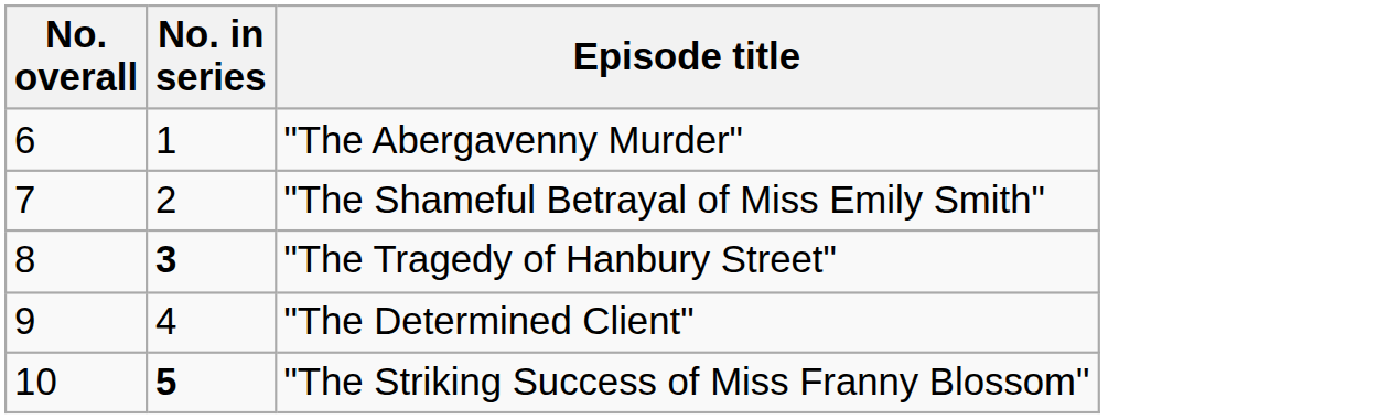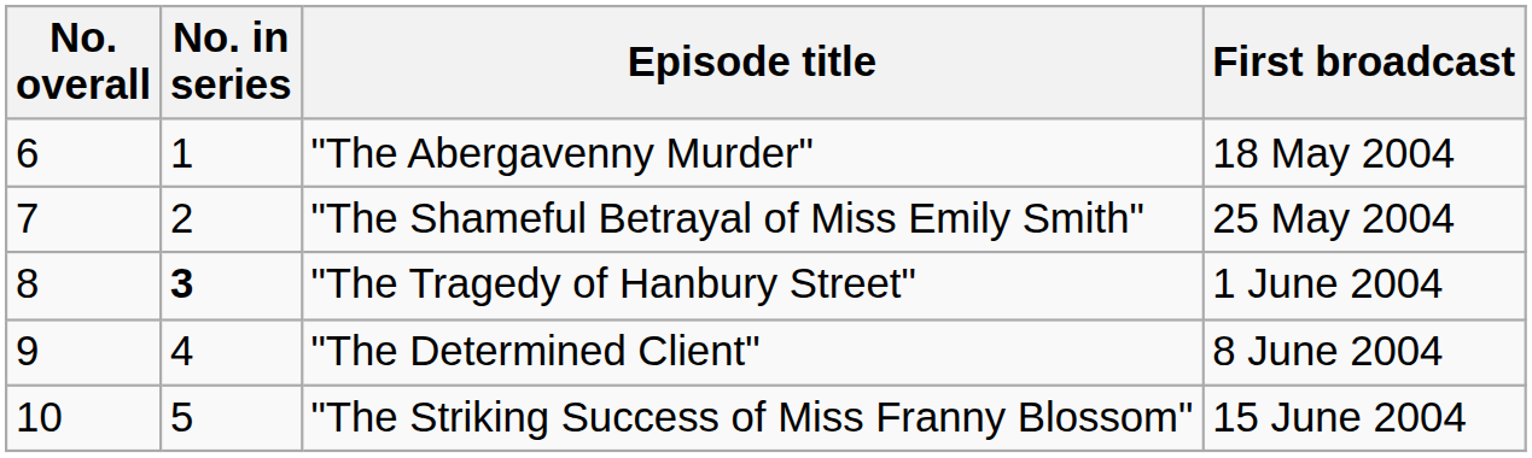+ column: First broadcast | 18 May 2004 | 25 May 2004 | 1 June 2004 | 8 June 2004 | 15 June 2004
"The Striking Success of Miss Franny Blossom" | No. in series: bold -> normal
